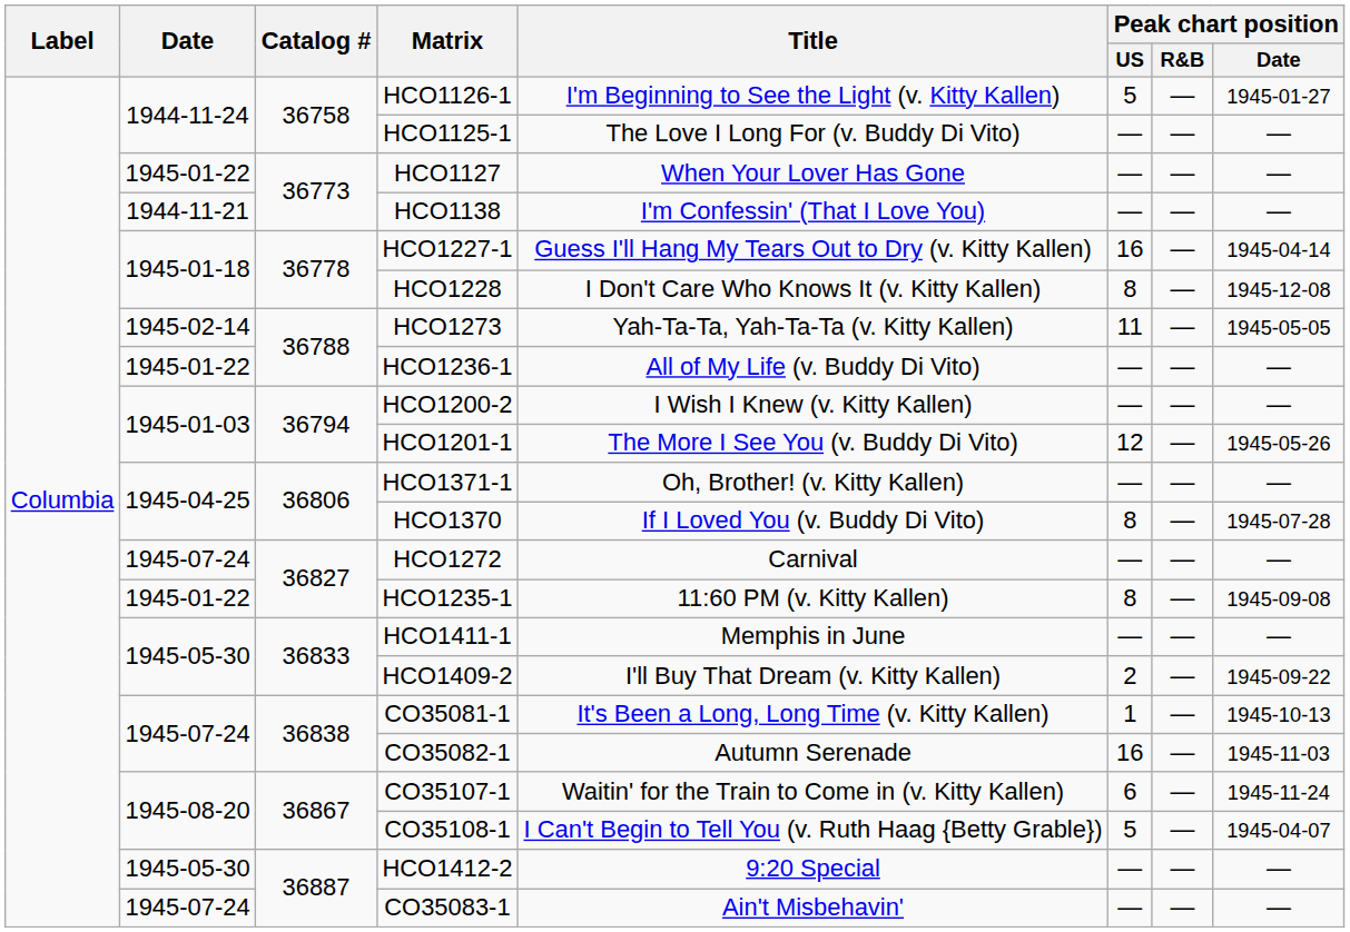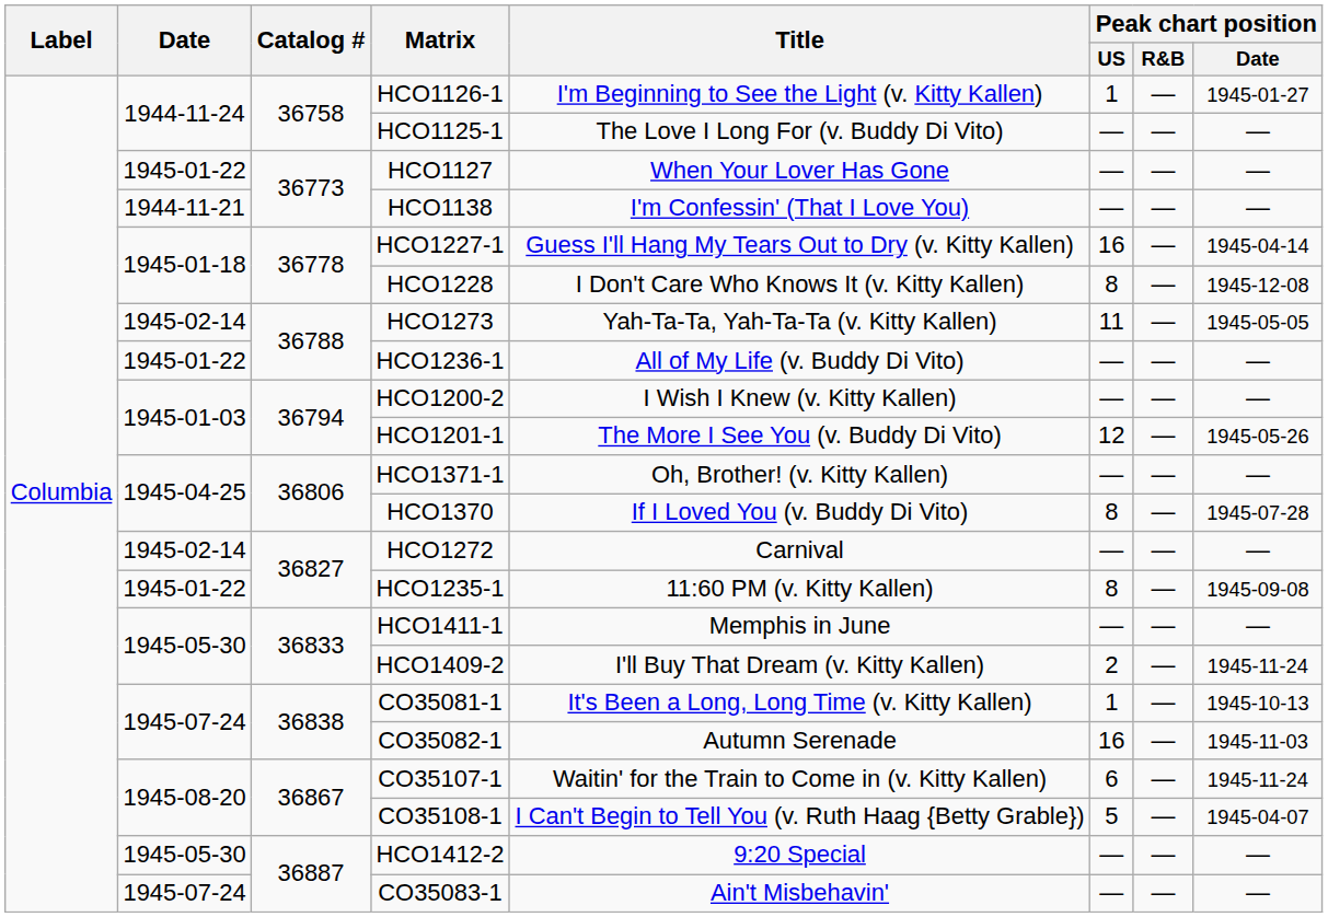HCO1126-1 | Peak chart position / US: 5 -> 1
HCO1272 | Date: 1945-07-24 -> 1945-02-14
HCO1409-2 | Peak chart position / Date: 1945-09-22 -> 1945-11-24
